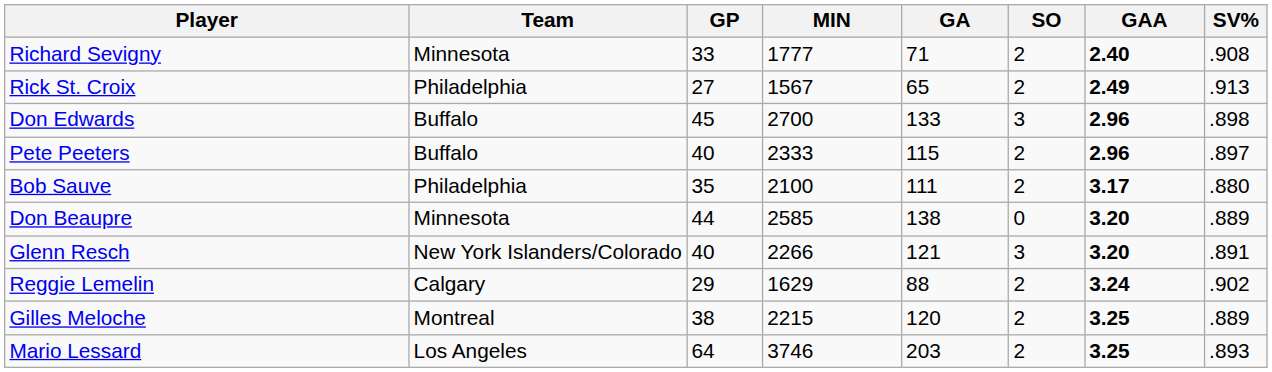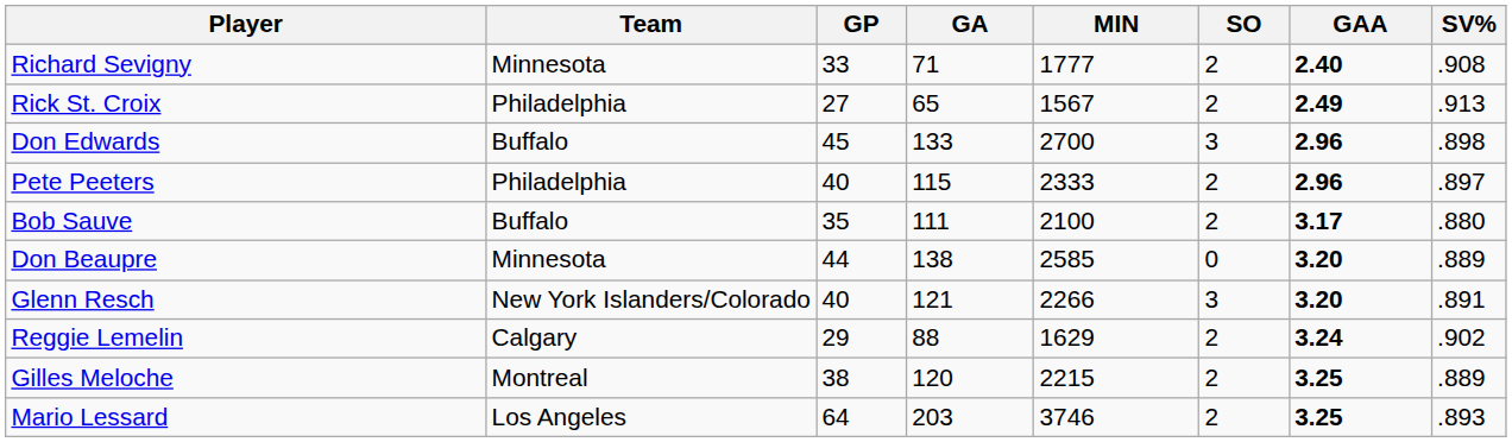columns swapped: MIN <-> GA
Pete Peeters | Team: Buffalo -> Philadelphia
Bob Sauve | Team: Philadelphia -> Buffalo
